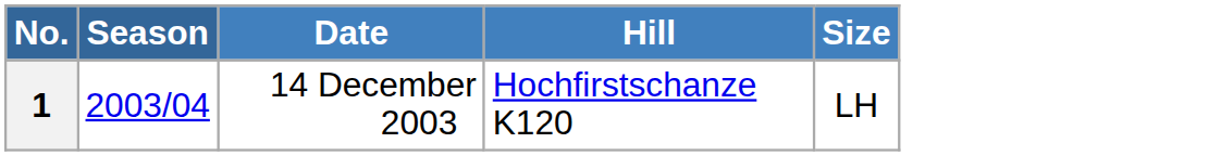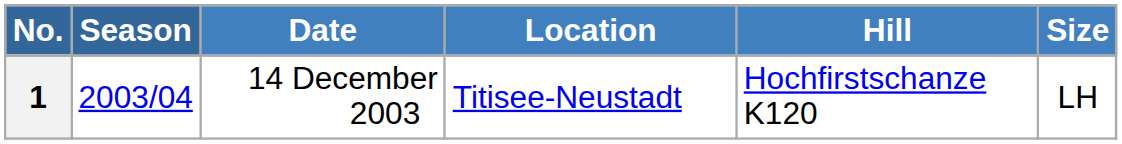+ column: Location | Titisee-Neustadt
